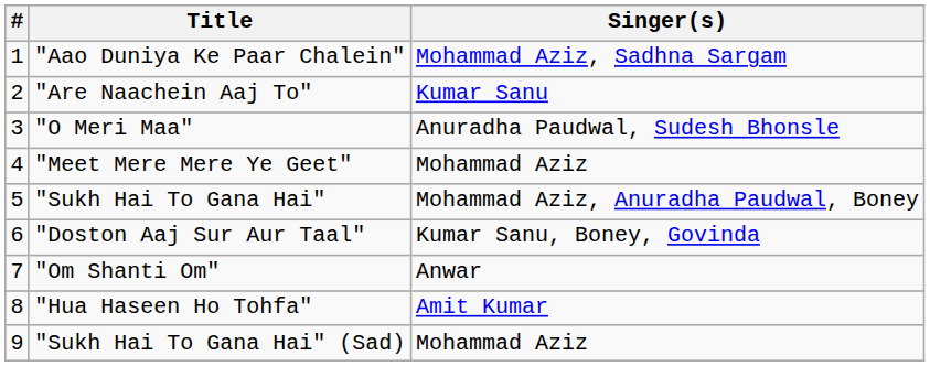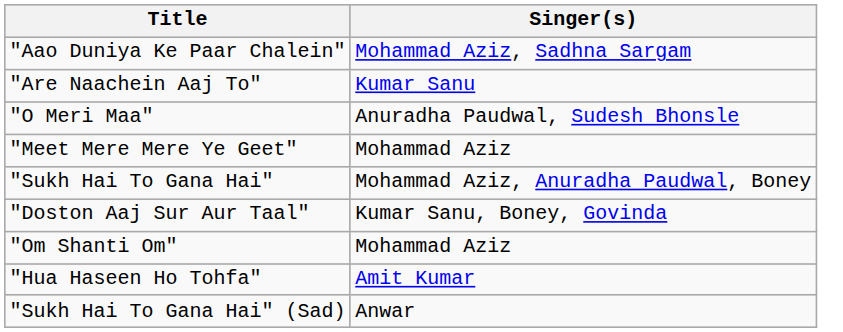- column: # | 1 | 2 | 3 | 4 | 5 | 6 | 7 | 8 | 9
"Om Shanti Om" | Singer(s): Anwar -> Mohammad Aziz
"Sukh Hai To Gana Hai" (Sad) | Singer(s): Mohammad Aziz -> Anwar
